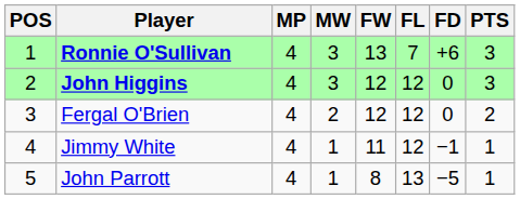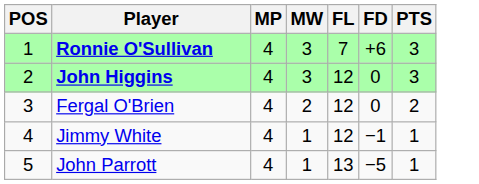- column: FW | 13 | 12 | 12 | 11 | 8
